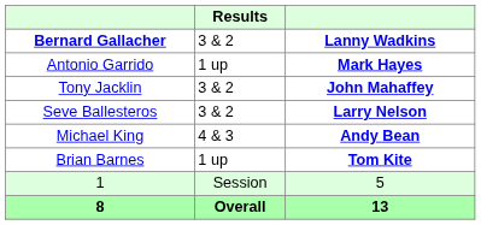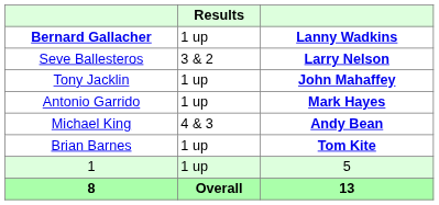Bernard Gallacher | Results: 3 & 2 -> 1 up
rows swapped: Seve Ballesteros <-> Antonio Garrido
Tony Jacklin | Results: 3 & 2 -> 1 up
1 | Results: Session -> 1 up
